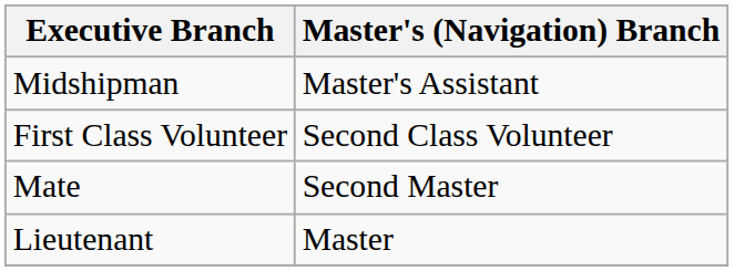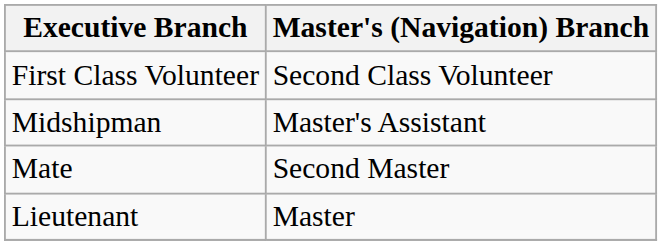rows swapped: First Class Volunteer <-> Midshipman
